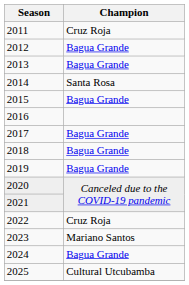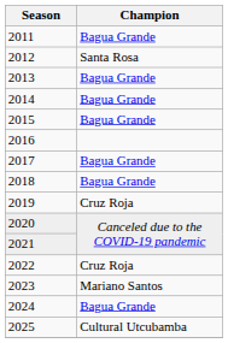2011 | Champion: Cruz Roja -> Bagua Grande
2012 | Champion: Bagua Grande -> Santa Rosa
2014 | Champion: Santa Rosa -> Bagua Grande
2019 | Champion: Bagua Grande -> Cruz Roja
